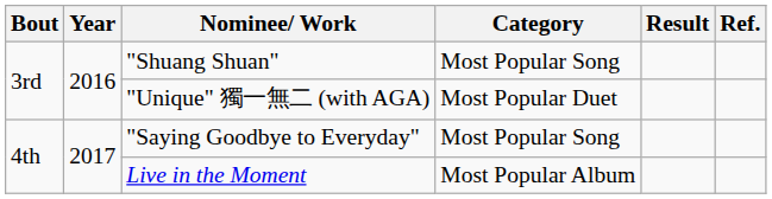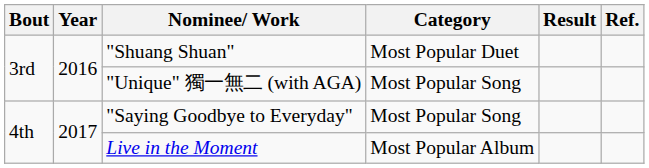"Shuang Shuan" | Category: Most Popular Song -> Most Popular Duet
"Unique" 獨一無二 (with AGA) | Category: Most Popular Duet -> Most Popular Song
